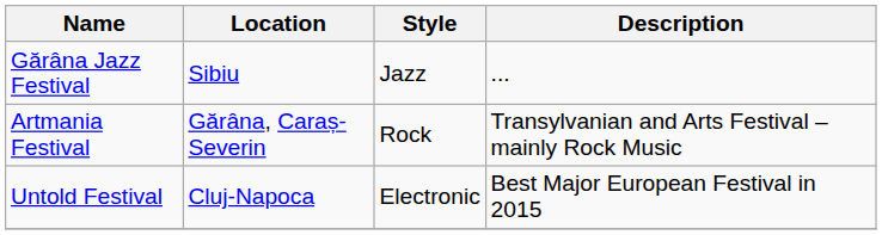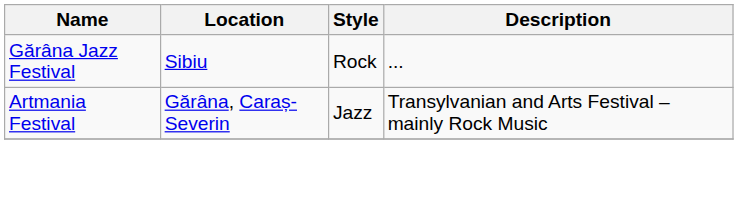Gărâna Jazz Festival | Style: Jazz -> Rock
Artmania Festival | Style: Rock -> Jazz
- row: Untold Festival | Cluj-Napoca | Electronic | Best Major European Festival in 2015
